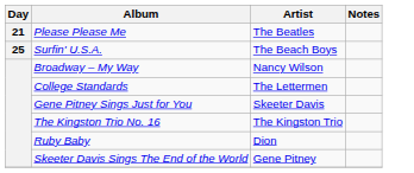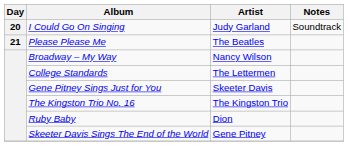+ row: 20 | I Could Go On Singing | Judy Garland | Soundtrack
- row: 25 | Surfin' U.S.A. | The Beach Boys
